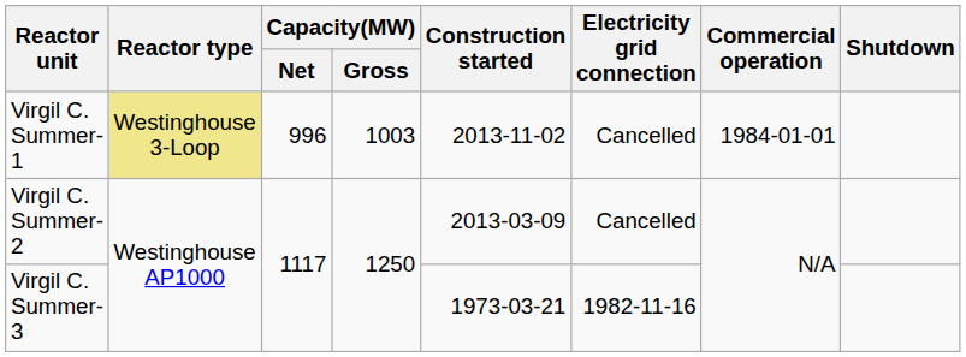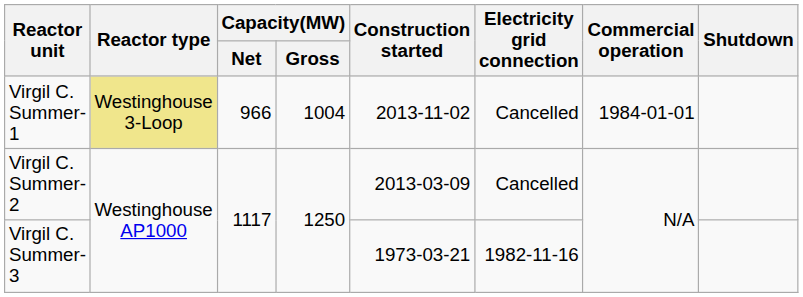Virgil C. Summer-1 | Capacity(MW) / Net: 996 -> 966
Virgil C. Summer-1 | Capacity(MW) / Gross: 1003 -> 1004
